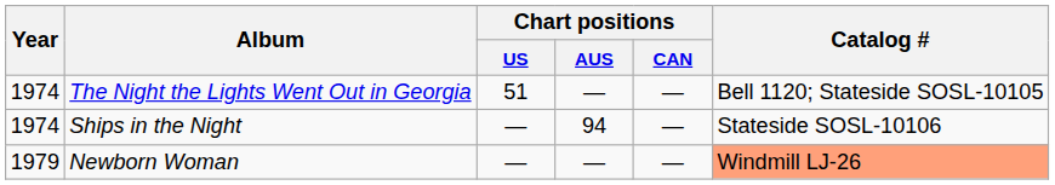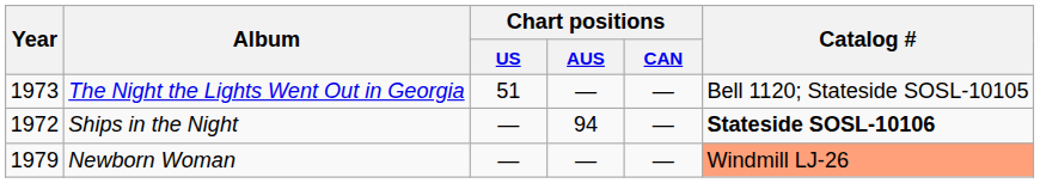The Night the Lights Went Out in Georgia | Year: 1974 -> 1973
Ships in the Night | Year: 1974 -> 1972
Ships in the Night | Catalog #: normal -> bold
